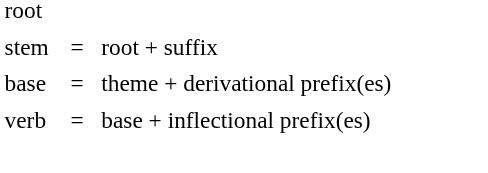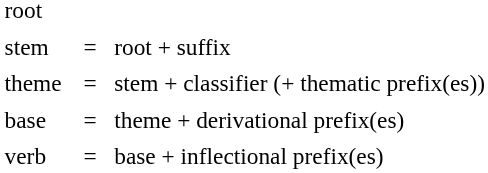+ row: theme | = stem + classifier (+ thematic prefix(es))
